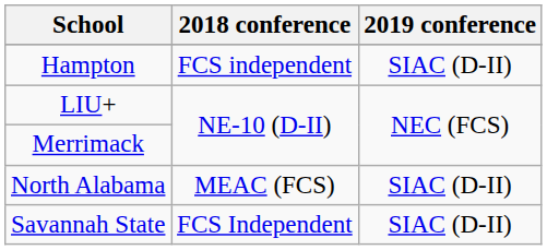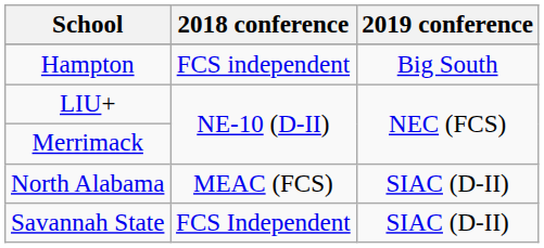Hampton | 2019 conference: SIAC (D-II) -> Big South
